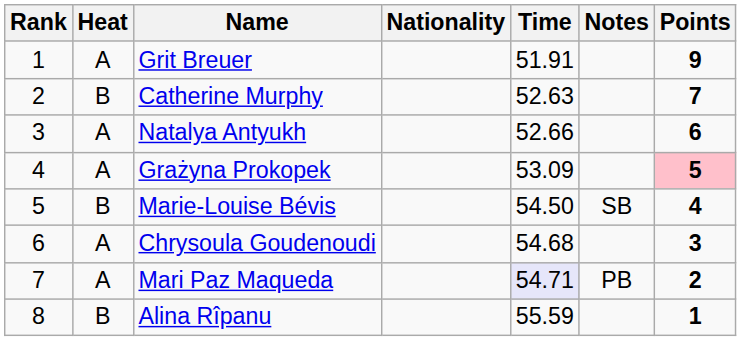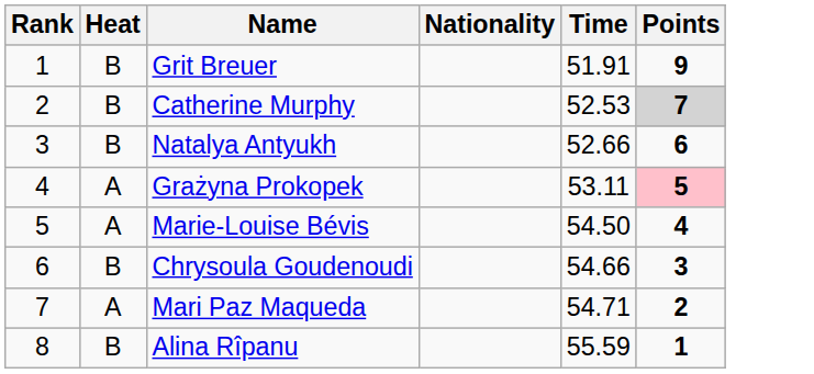- column: Notes | SB | PB
Grit Breuer | Heat: A -> B
Catherine Murphy | Time: 52.63 -> 52.53
Catherine Murphy | Points: no background -> lightgrey background
Natalya Antyukh | Heat: A -> B
Grażyna Prokopek | Time: 53.09 -> 53.11
Marie-Louise Bévis | Heat: B -> A
Chrysoula Goudenoudi | Heat: A -> B
Chrysoula Goudenoudi | Time: 54.68 -> 54.66
Mari Paz Maqueda | Time: lavender background -> no background
